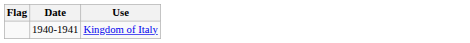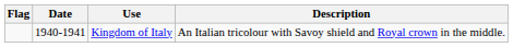+ column: Description | An Italian tricolour with Savoy shield and Royal crown in the middle.
